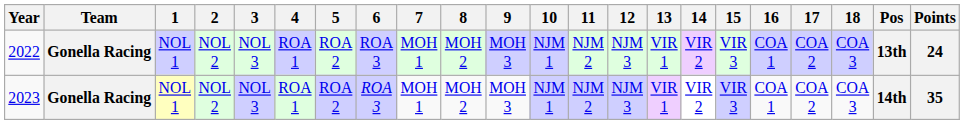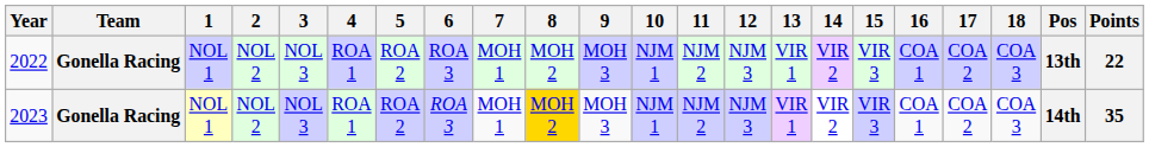2022 | Points: 24 -> 22
2023 | 8: no background -> gold background
